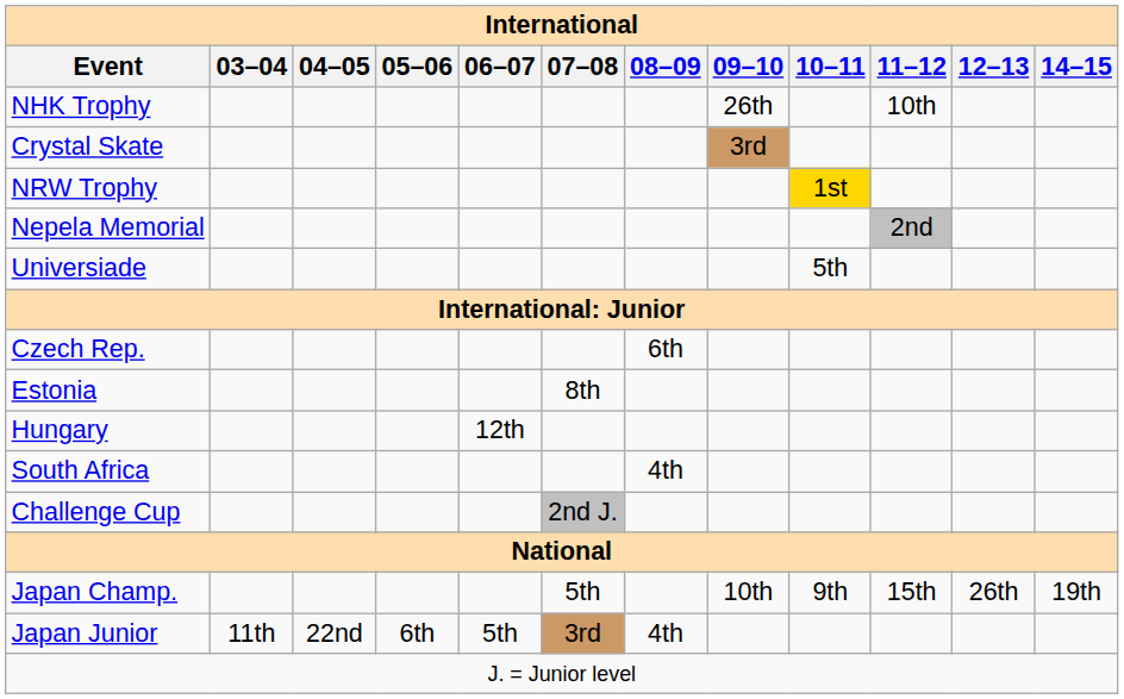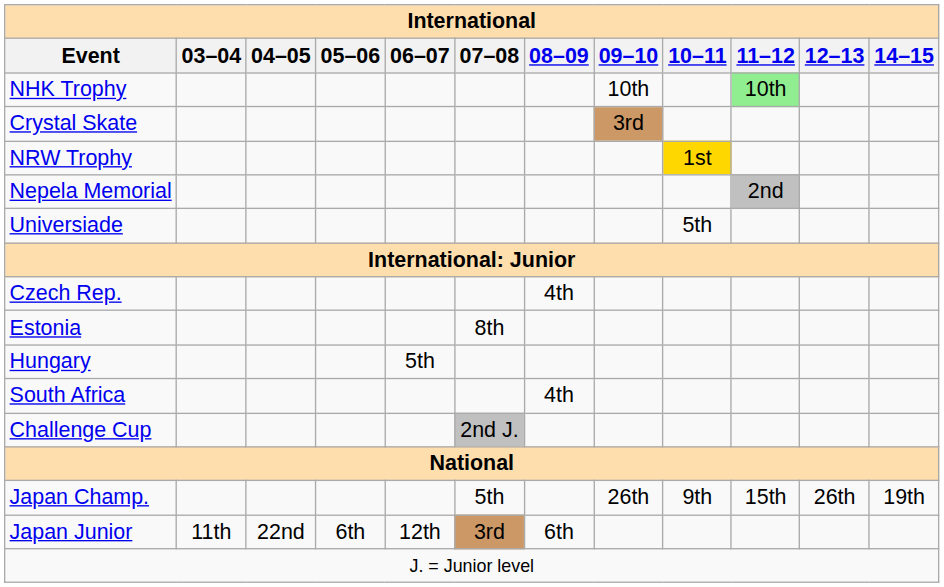NHK Trophy | 09–10: 26th -> 10th
NHK Trophy | 11–12: no background -> lightgreen background
Czech Rep. | 08–09: 6th -> 4th
Hungary | 06–07: 12th -> 5th
Japan Champ. | 09–10: 10th -> 26th
Japan Junior | 06–07: 5th -> 12th
Japan Junior | 08–09: 4th -> 6th
